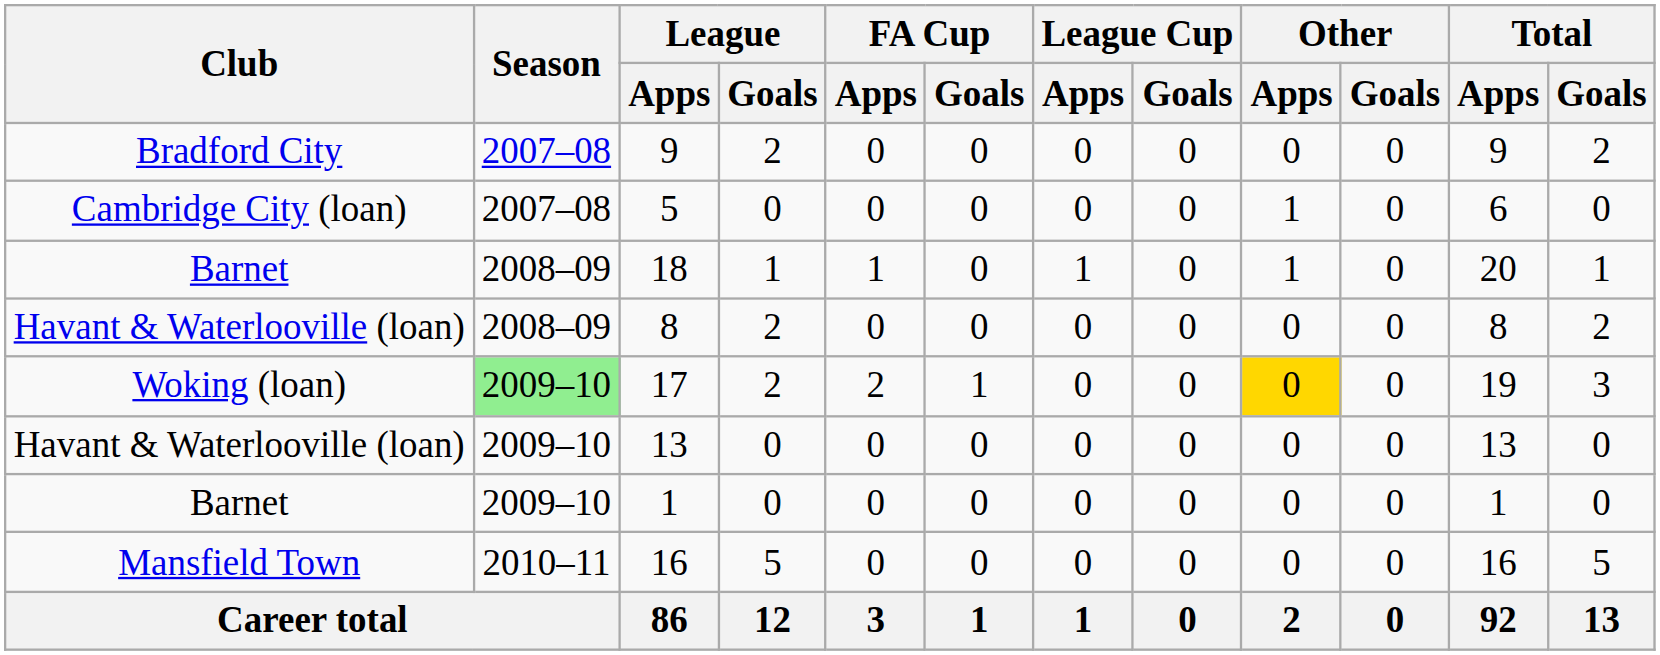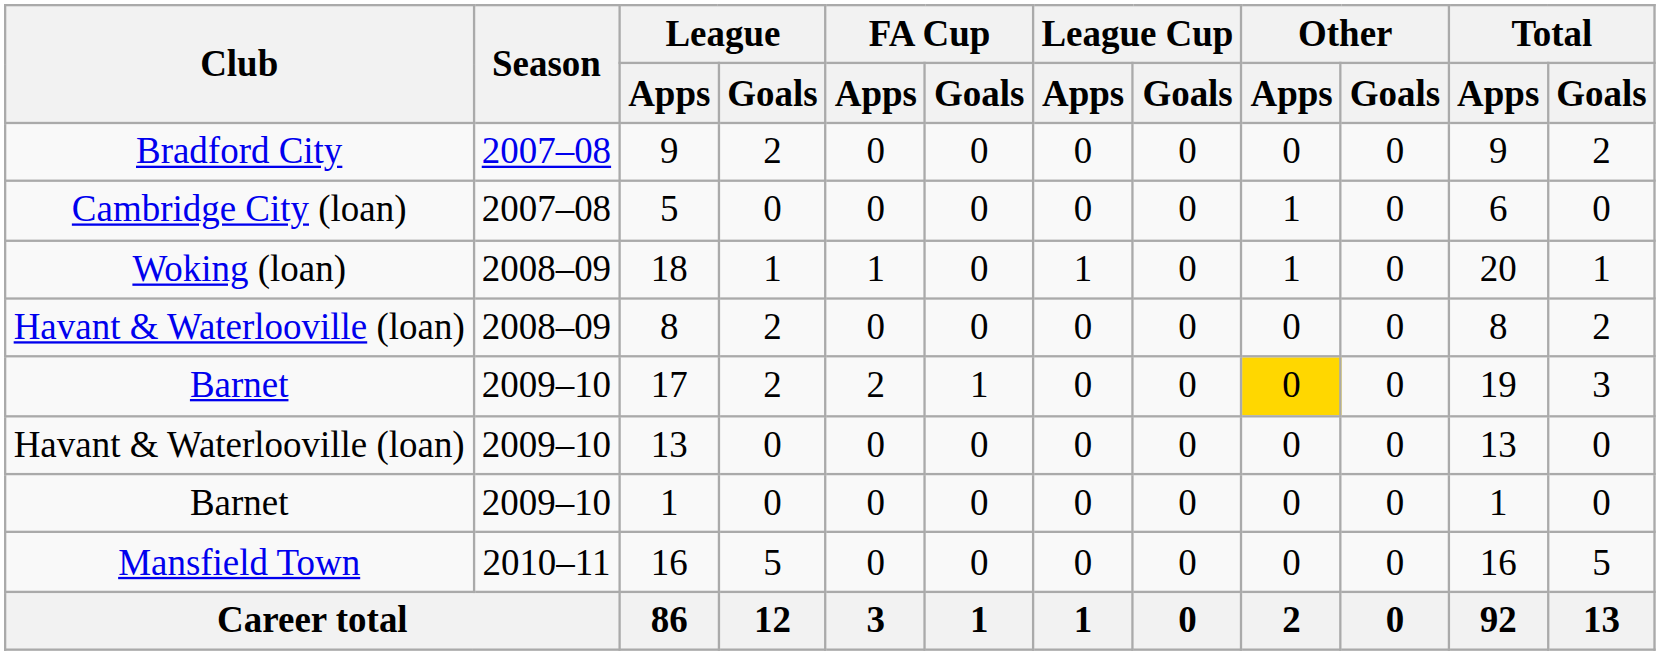18 | Club: Barnet -> Woking (loan)
17 | Club: Woking (loan) -> Barnet
17 | Season: lightgreen background -> no background
